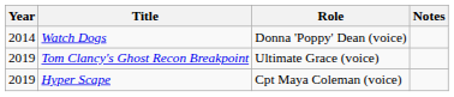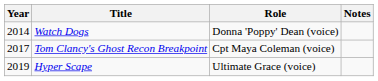Tom Clancy's Ghost Recon Breakpoint | Year: 2019 -> 2017
Tom Clancy's Ghost Recon Breakpoint | Role: Ultimate Grace (voice) -> Cpt Maya Coleman (voice)
Hyper Scape | Role: Cpt Maya Coleman (voice) -> Ultimate Grace (voice)
